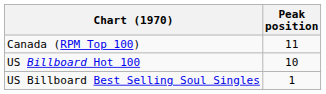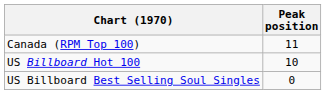US Billboard Best Selling Soul Singles | Peak position: 1 -> 0
